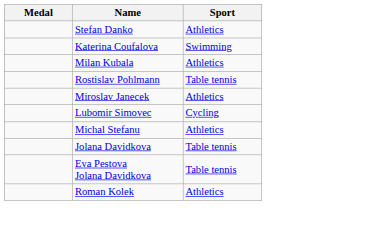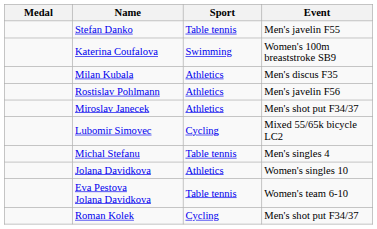+ column: Event | Men's javelin F55 | Women's 100m breaststroke SB9 | Men's discus F35 | Men's javelin F56 | Men's shot put F34/37 | Mixed 55/65k bicycle LC2 | Men's singles 4 | Women's singles 10 | Women's team 6-10 | Men's shot put F34/37
Stefan Danko | Sport: Athletics -> Table tennis
Rostislav Pohlmann | Sport: Table tennis -> Athletics
Michal Stefanu | Sport: Athletics -> Table tennis
Jolana Davidkova | Sport: Table tennis -> Athletics
Roman Kolek | Sport: Athletics -> Cycling
